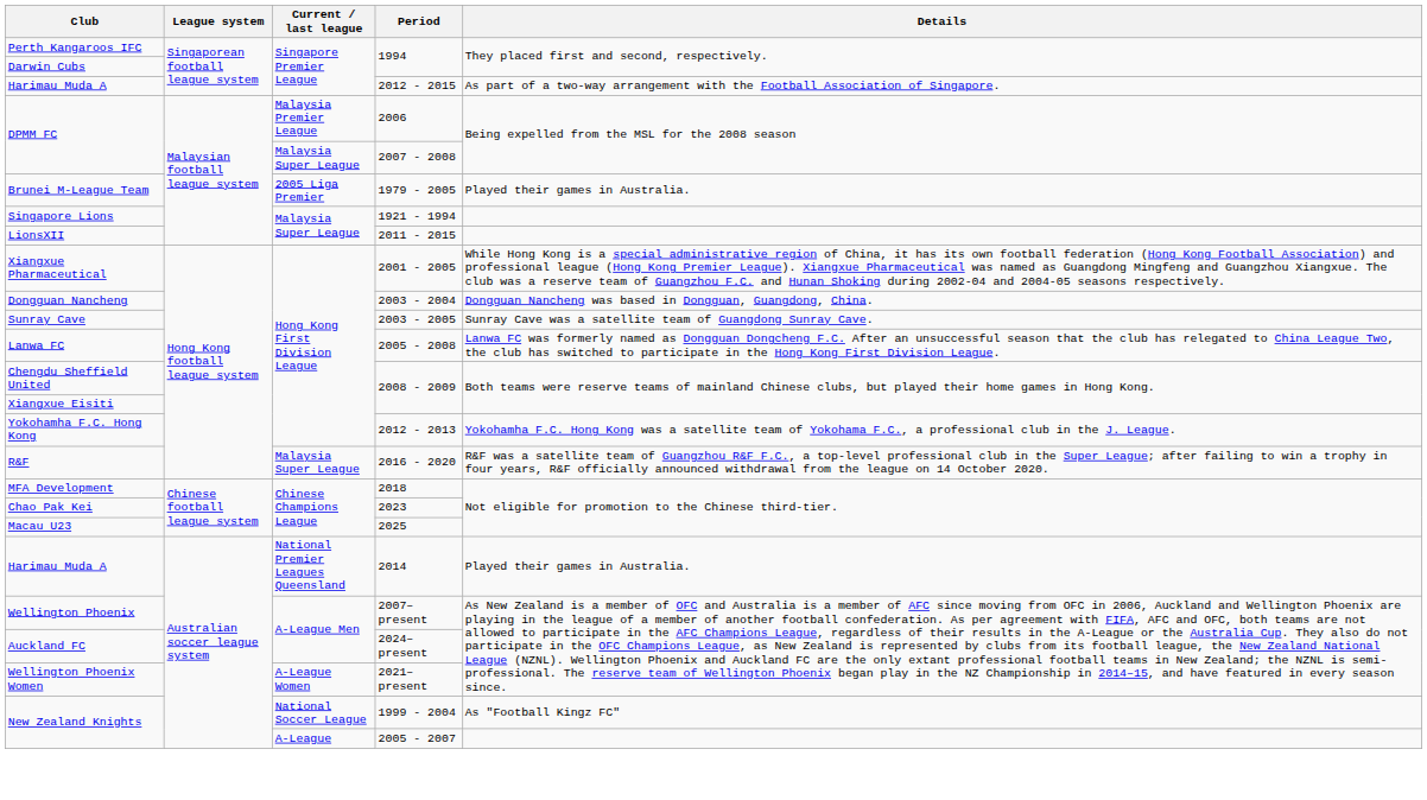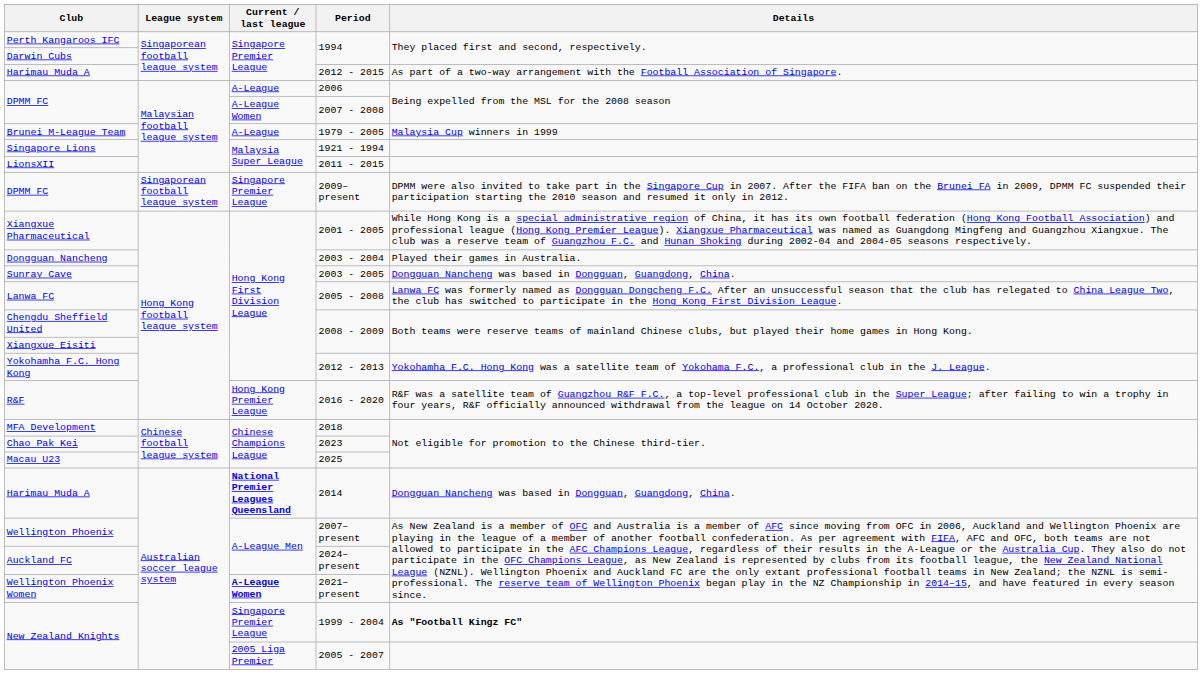2006 | Current / last league: Malaysia Premier League -> A-League
2007 - 2008 | Current / last league: Malaysia Super League -> A-League Women
1979 - 2005 | Current / last league: 2005 Liga Premier -> A-League
1979 - 2005 | Details: Played their games in Australia. -> Malaysia Cup winners in 1999
+ row: DPMM FC | Singaporean football league system | Singapore Premier League | 2009–present | DPMM were also invited to take part in the Singapore Cup in 2007. After the FIFA ban on the Brunei FA in 2009, DPMM FC suspended their participation starting the 2010 season and resumed it only in 2012.
2003 - 2004 | Details: Dongguan Nancheng was based in Dongguan, Guangdong, China. -> Played their games in Australia.
2003 - 2005 | Details: Sunray Cave was a satellite team of Guangdong Sunray Cave. -> Dongguan Nancheng was based in Dongguan, Guangdong, China.
2016 - 2020 | Current / last league: Malaysia Super League -> Hong Kong Premier League
2014 | Current / last league: normal -> bold
2014 | Details: Played their games in Australia. -> Dongguan Nancheng was based in Dongguan, Guangdong, China.
2021–present | Current / last league: normal -> bold
1999 - 2004 | Current / last league: National Soccer League -> Singapore Premier League
1999 - 2004 | Details: normal -> bold
2005 - 2007 | Current / last league: A-League -> 2005 Liga Premier
